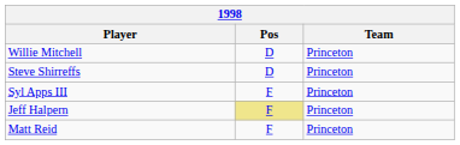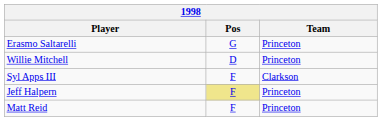+ row: Erasmo Saltarelli | G | Princeton
- row: Steve Shirreffs | D | Princeton
Syl Apps III | Team: Princeton -> Clarkson
